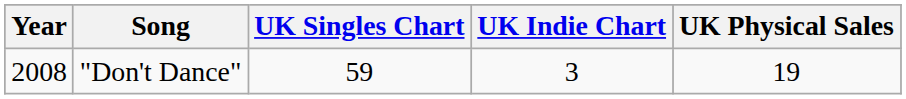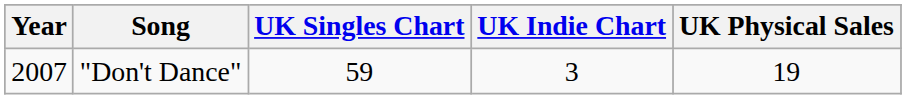"Don't Dance" | Year: 2008 -> 2007
